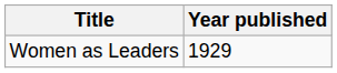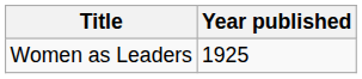Women as Leaders | Year published: 1929 -> 1925
